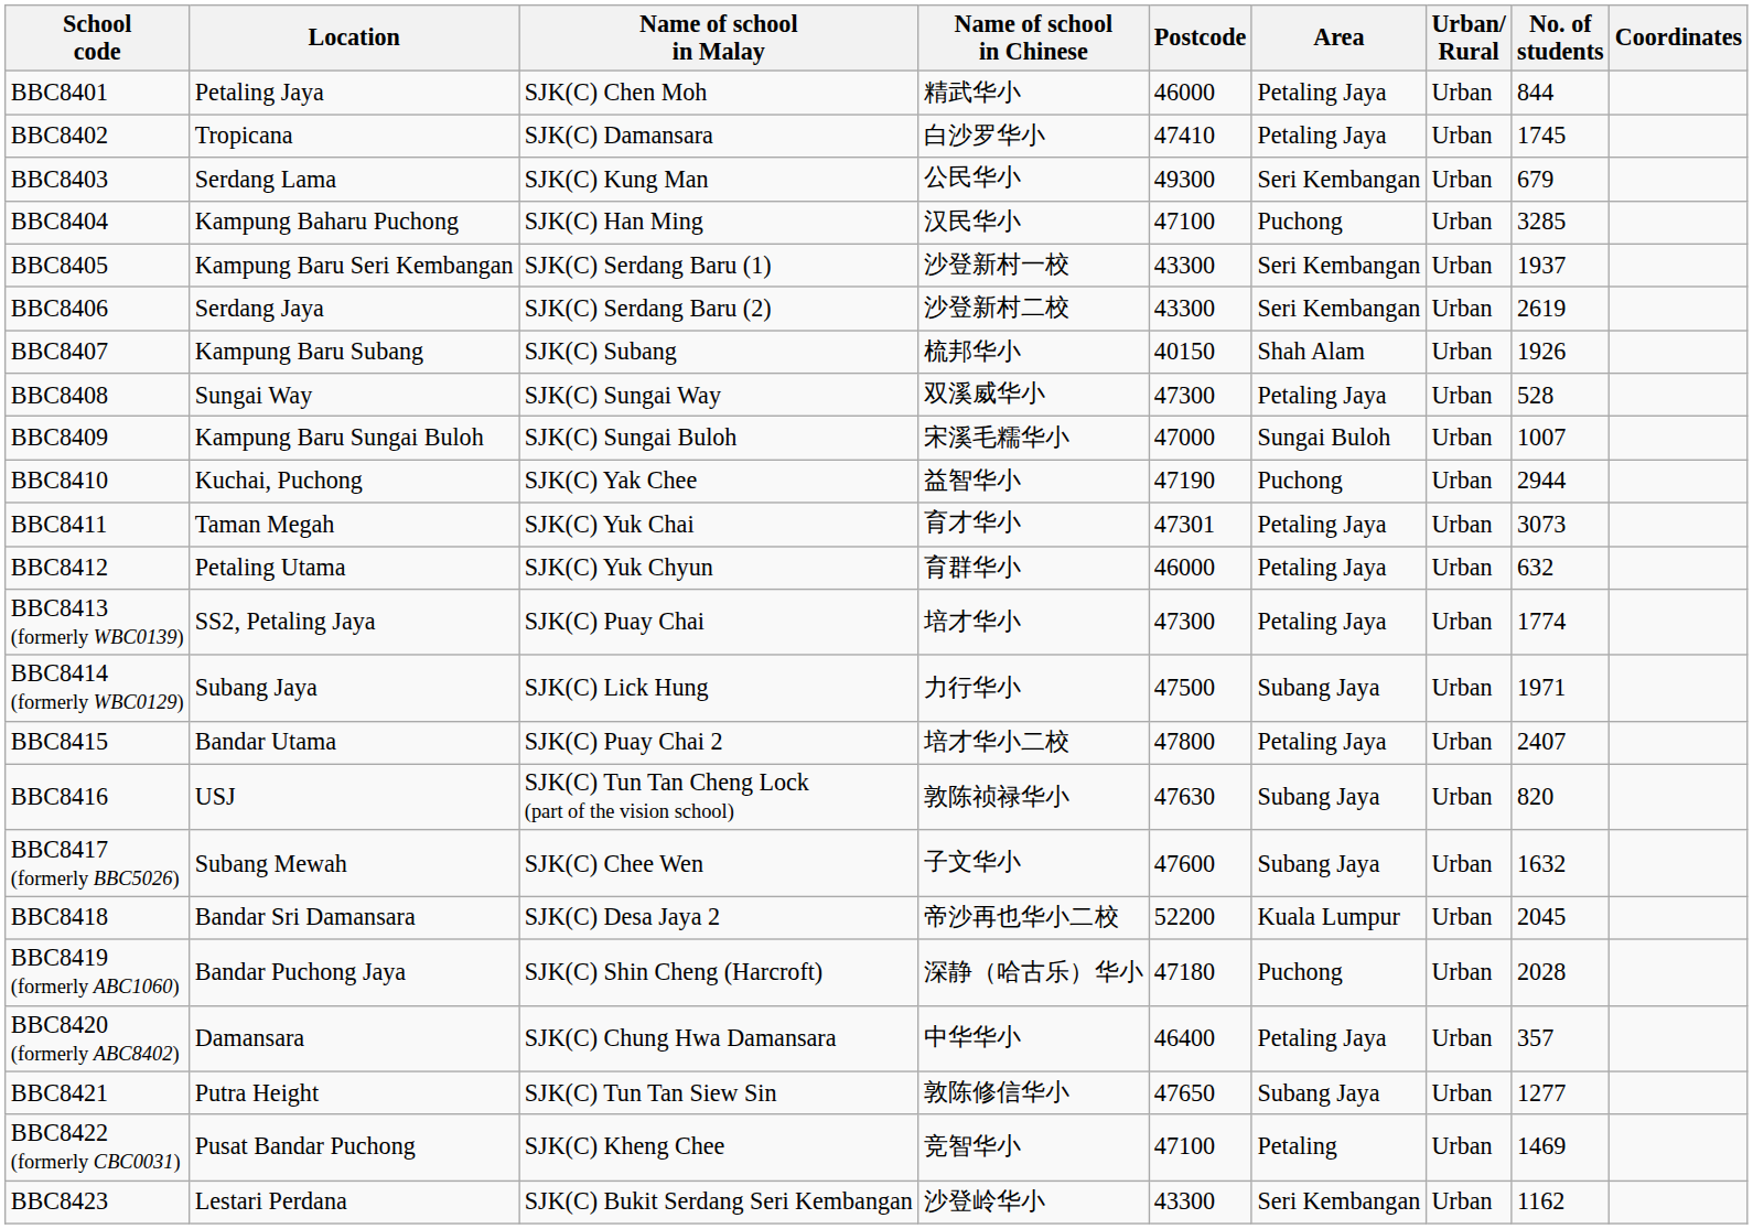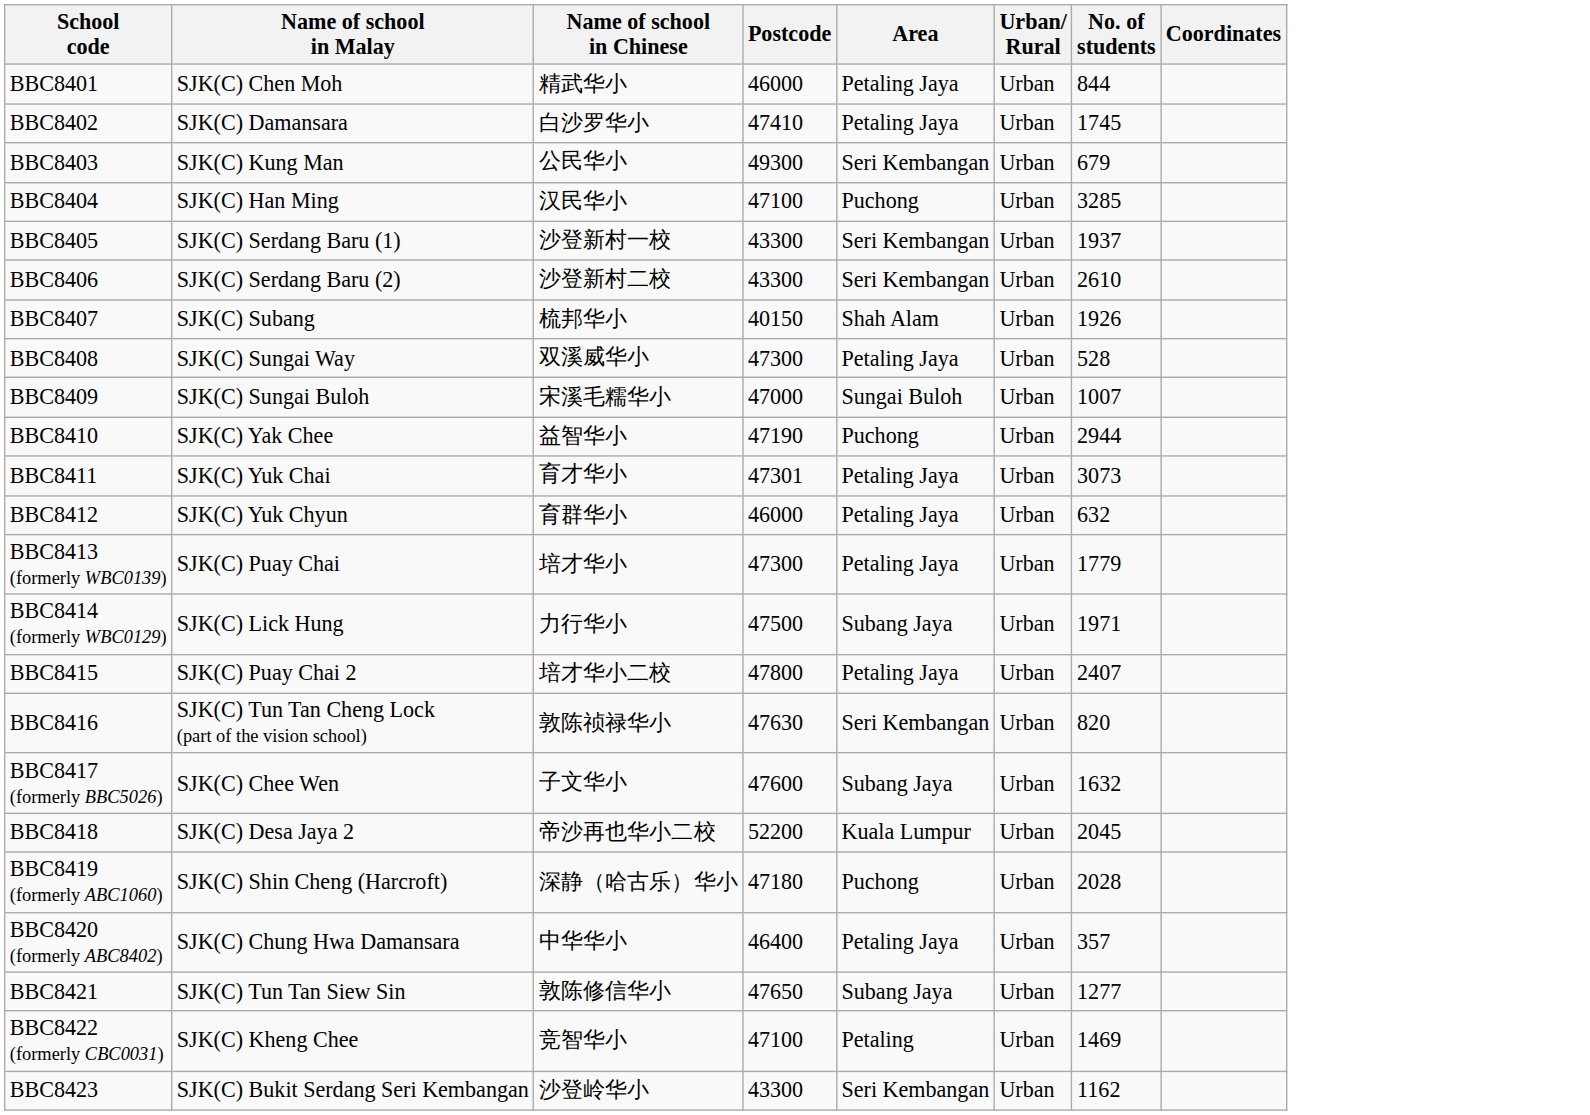- column: Location | Petaling Jaya | Tropicana | Serdang Lama | Kampung Baharu Puchong | Kampung Baru Seri Kembangan | Serdang Jaya | Kampung Baru Subang | Sungai Way | Kampung Baru Sungai Buloh | Kuchai, Puchong | Taman Megah | Petaling Utama | SS2, Petaling Jaya | Subang Jaya | Bandar Utama | USJ | Subang Mewah | Bandar Sri Damansara | Bandar Puchong Jaya | Damansara | Putra Height | Pusat Bandar Puchong | Lestari Perdana
BBC8406 | No. of students: 2619 -> 2610
BBC8413 (formerly WBC0139) | No. of students: 1774 -> 1779
BBC8416 | Area: Subang Jaya -> Seri Kembangan
